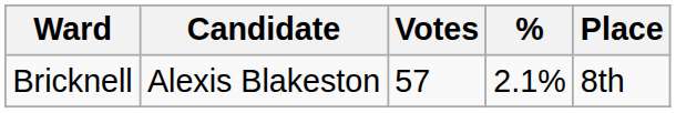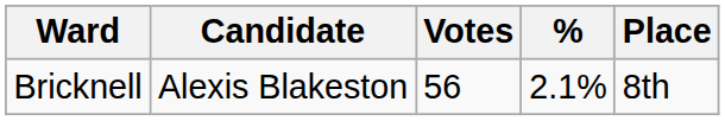Bricknell | Votes: 57 -> 56
